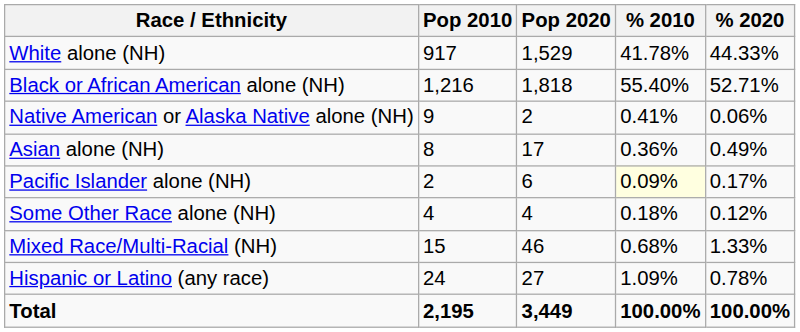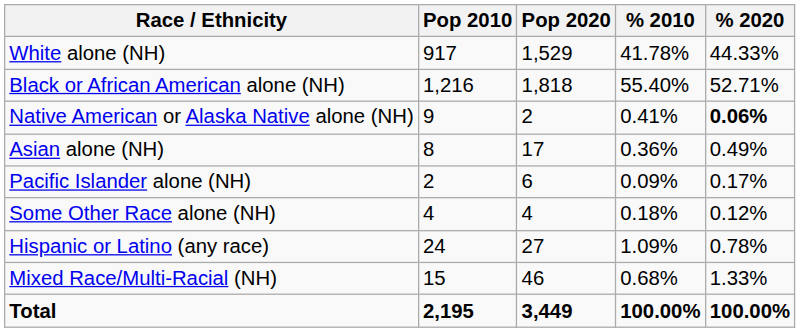Native American or Alaska Native alone (NH) | % 2020: normal -> bold
Pacific Islander alone (NH) | % 2010: lightyellow background -> no background
rows swapped: Mixed Race/Multi-Racial (NH) <-> Hispanic or Latino (any race)
